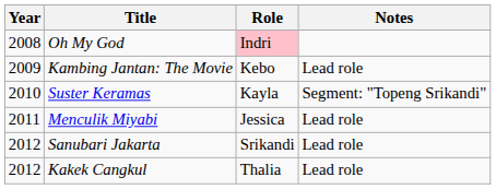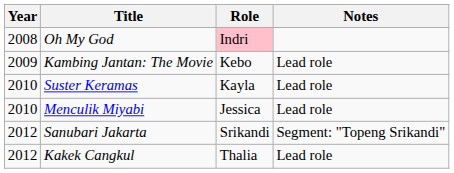Suster Keramas | Notes: Segment: "Topeng Srikandi" -> Lead role
Menculik Miyabi | Year: 2011 -> 2010
Sanubari Jakarta | Notes: Lead role -> Segment: "Topeng Srikandi"
